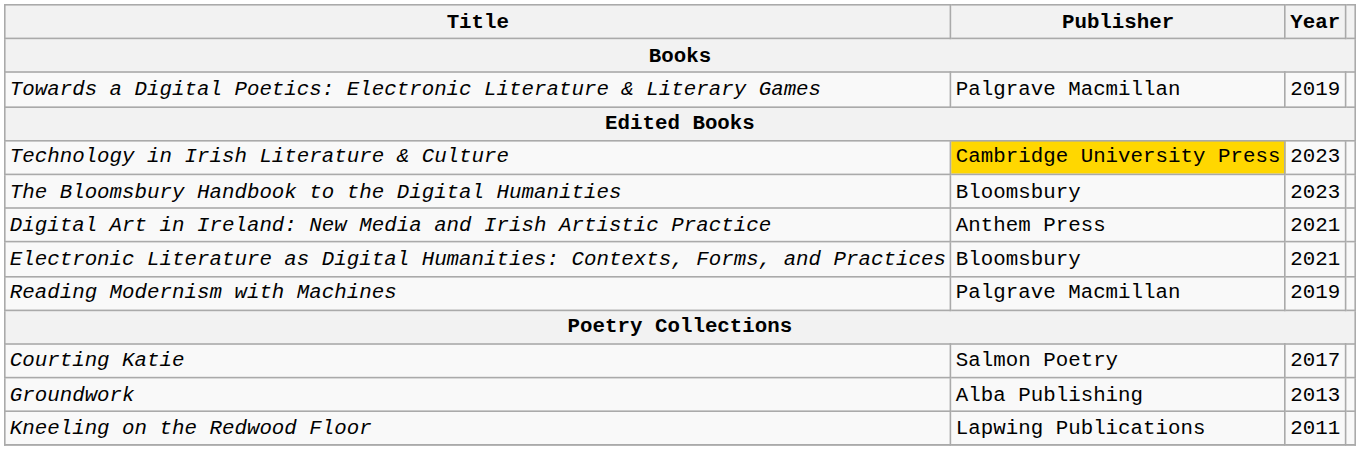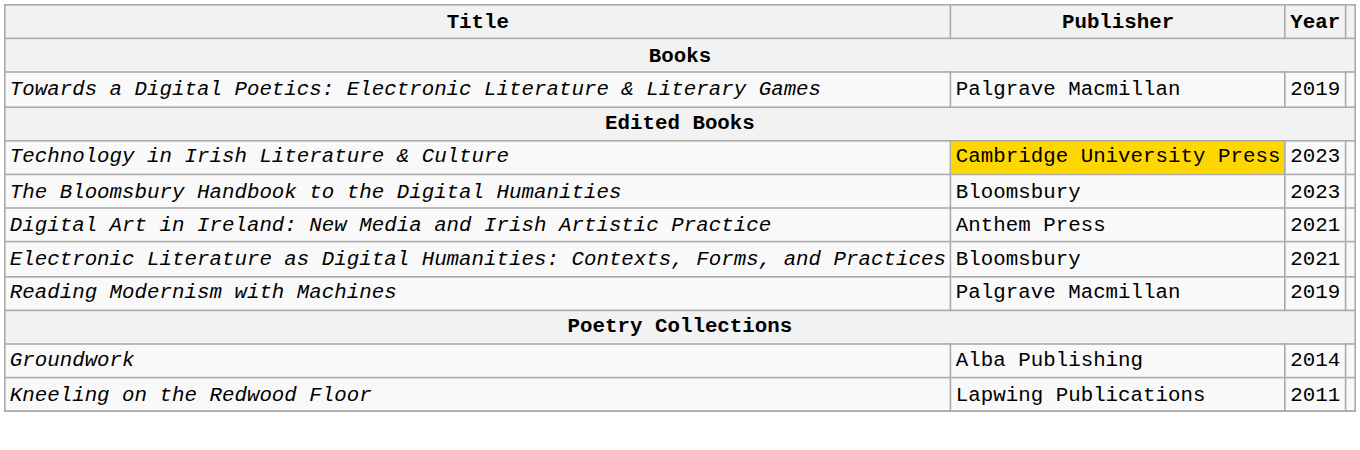- row: Courting Katie | Salmon Poetry | 2017
Groundwork | Year: 2013 -> 2014
